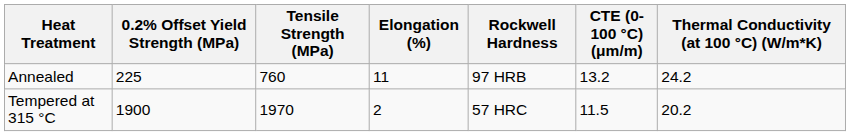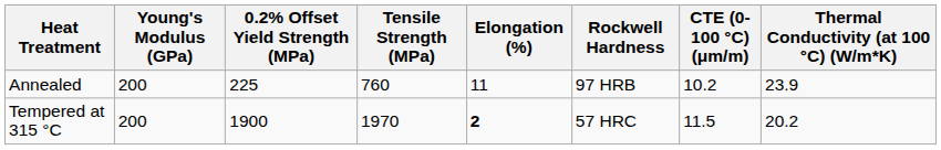+ column: Young's Modulus (GPa) | 200 | 200
Annealed | CTE (0-100 °C) (μm/m): 13.2 -> 10.2
Annealed | Thermal Conductivity (at 100 °C) (W/m*K): 24.2 -> 23.9
Tempered at 315 °C | Elongation (%): normal -> bold
